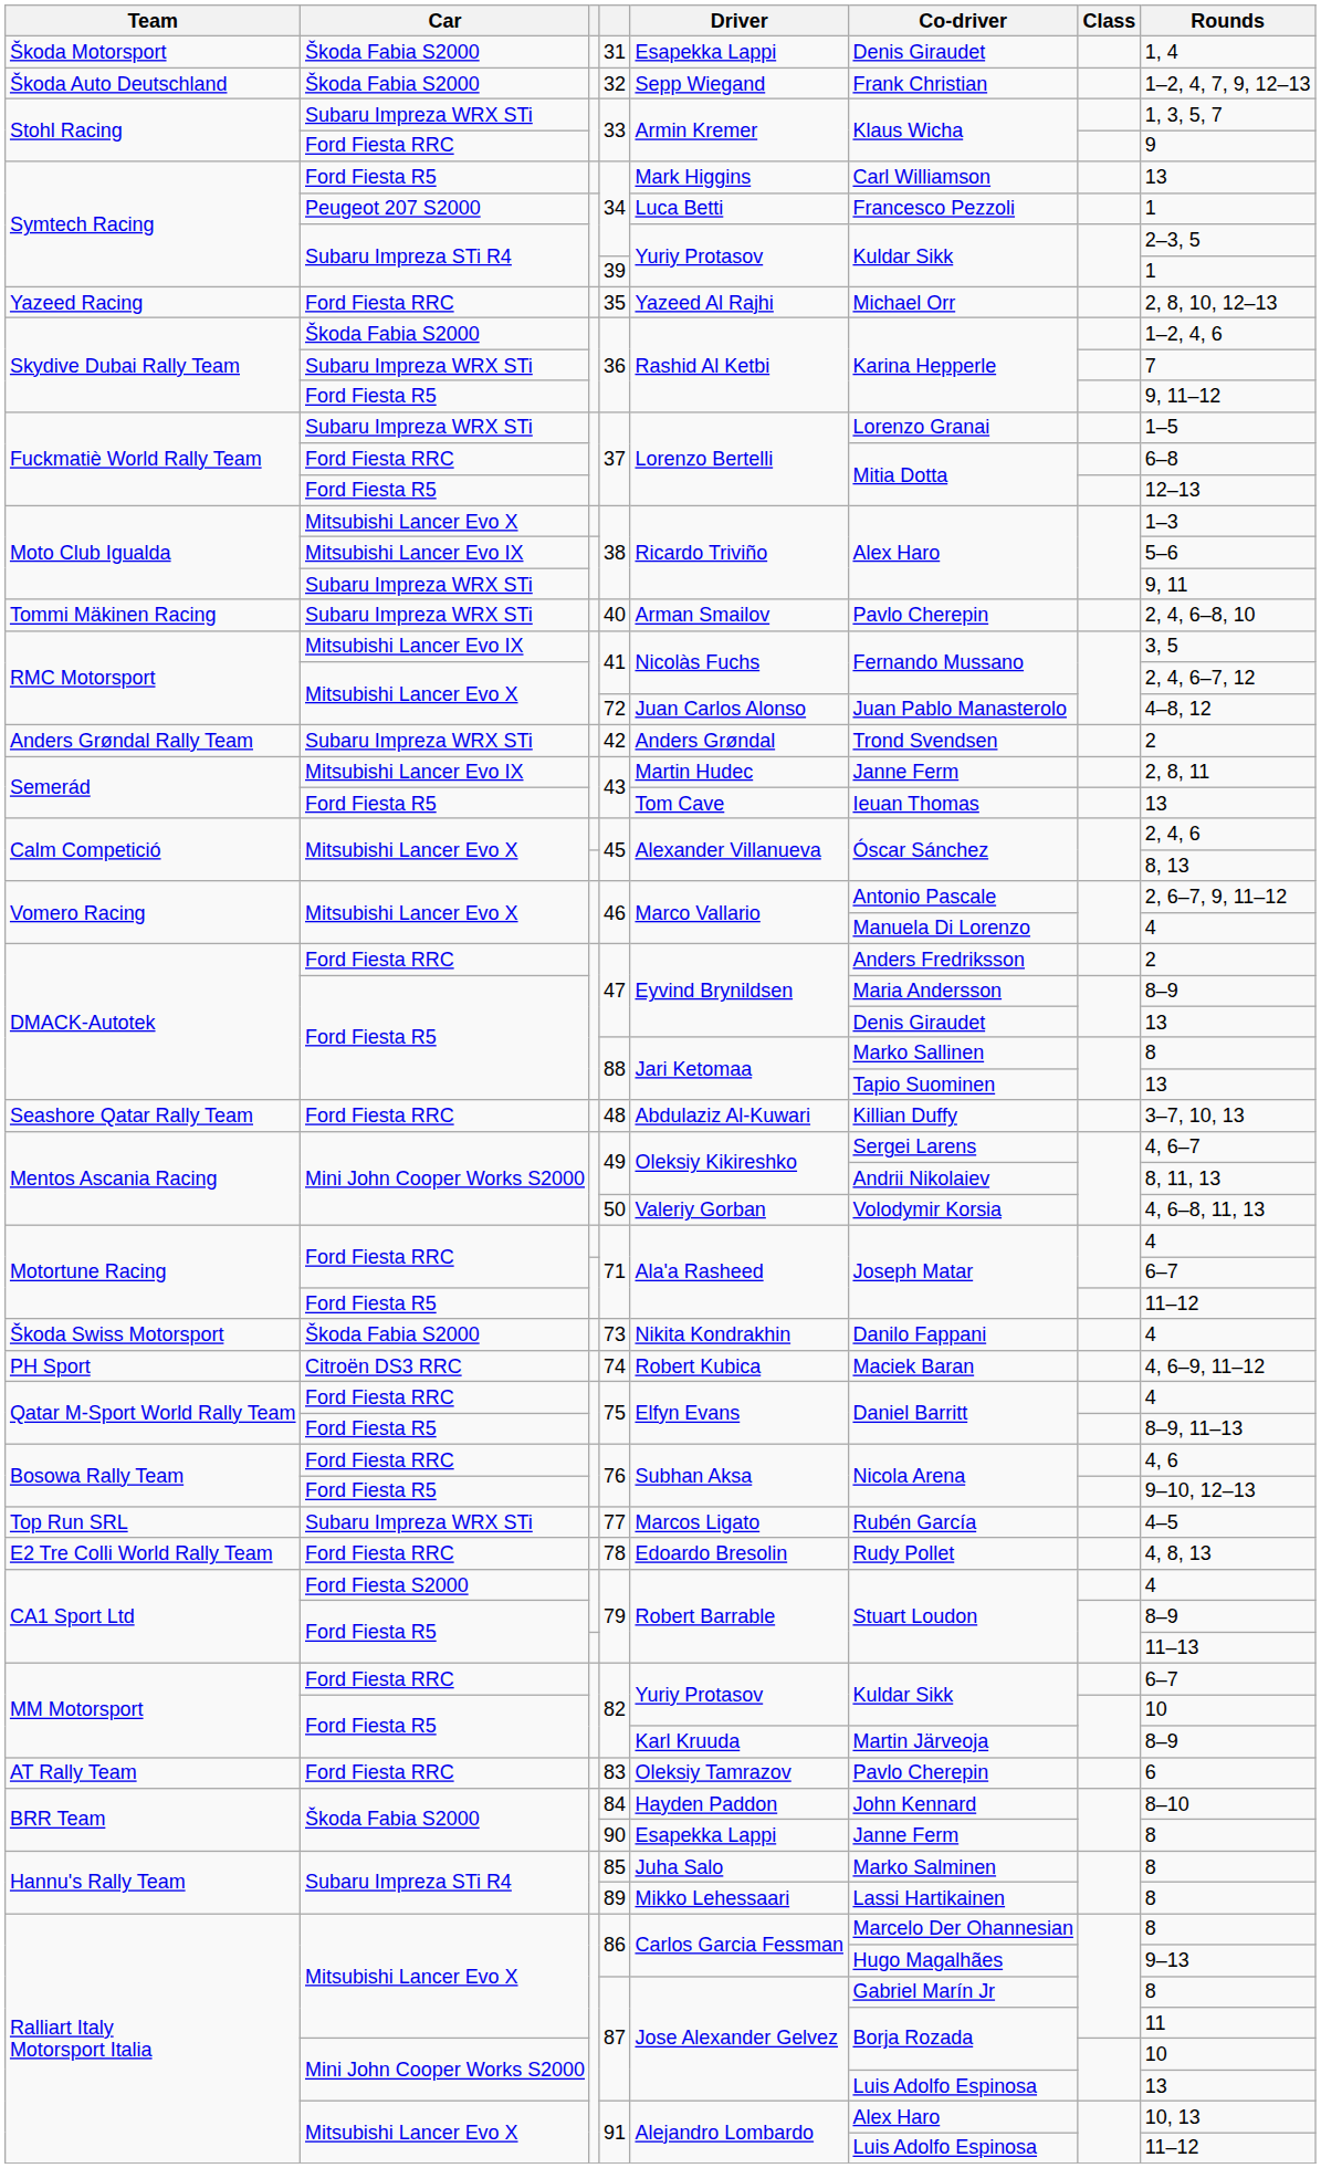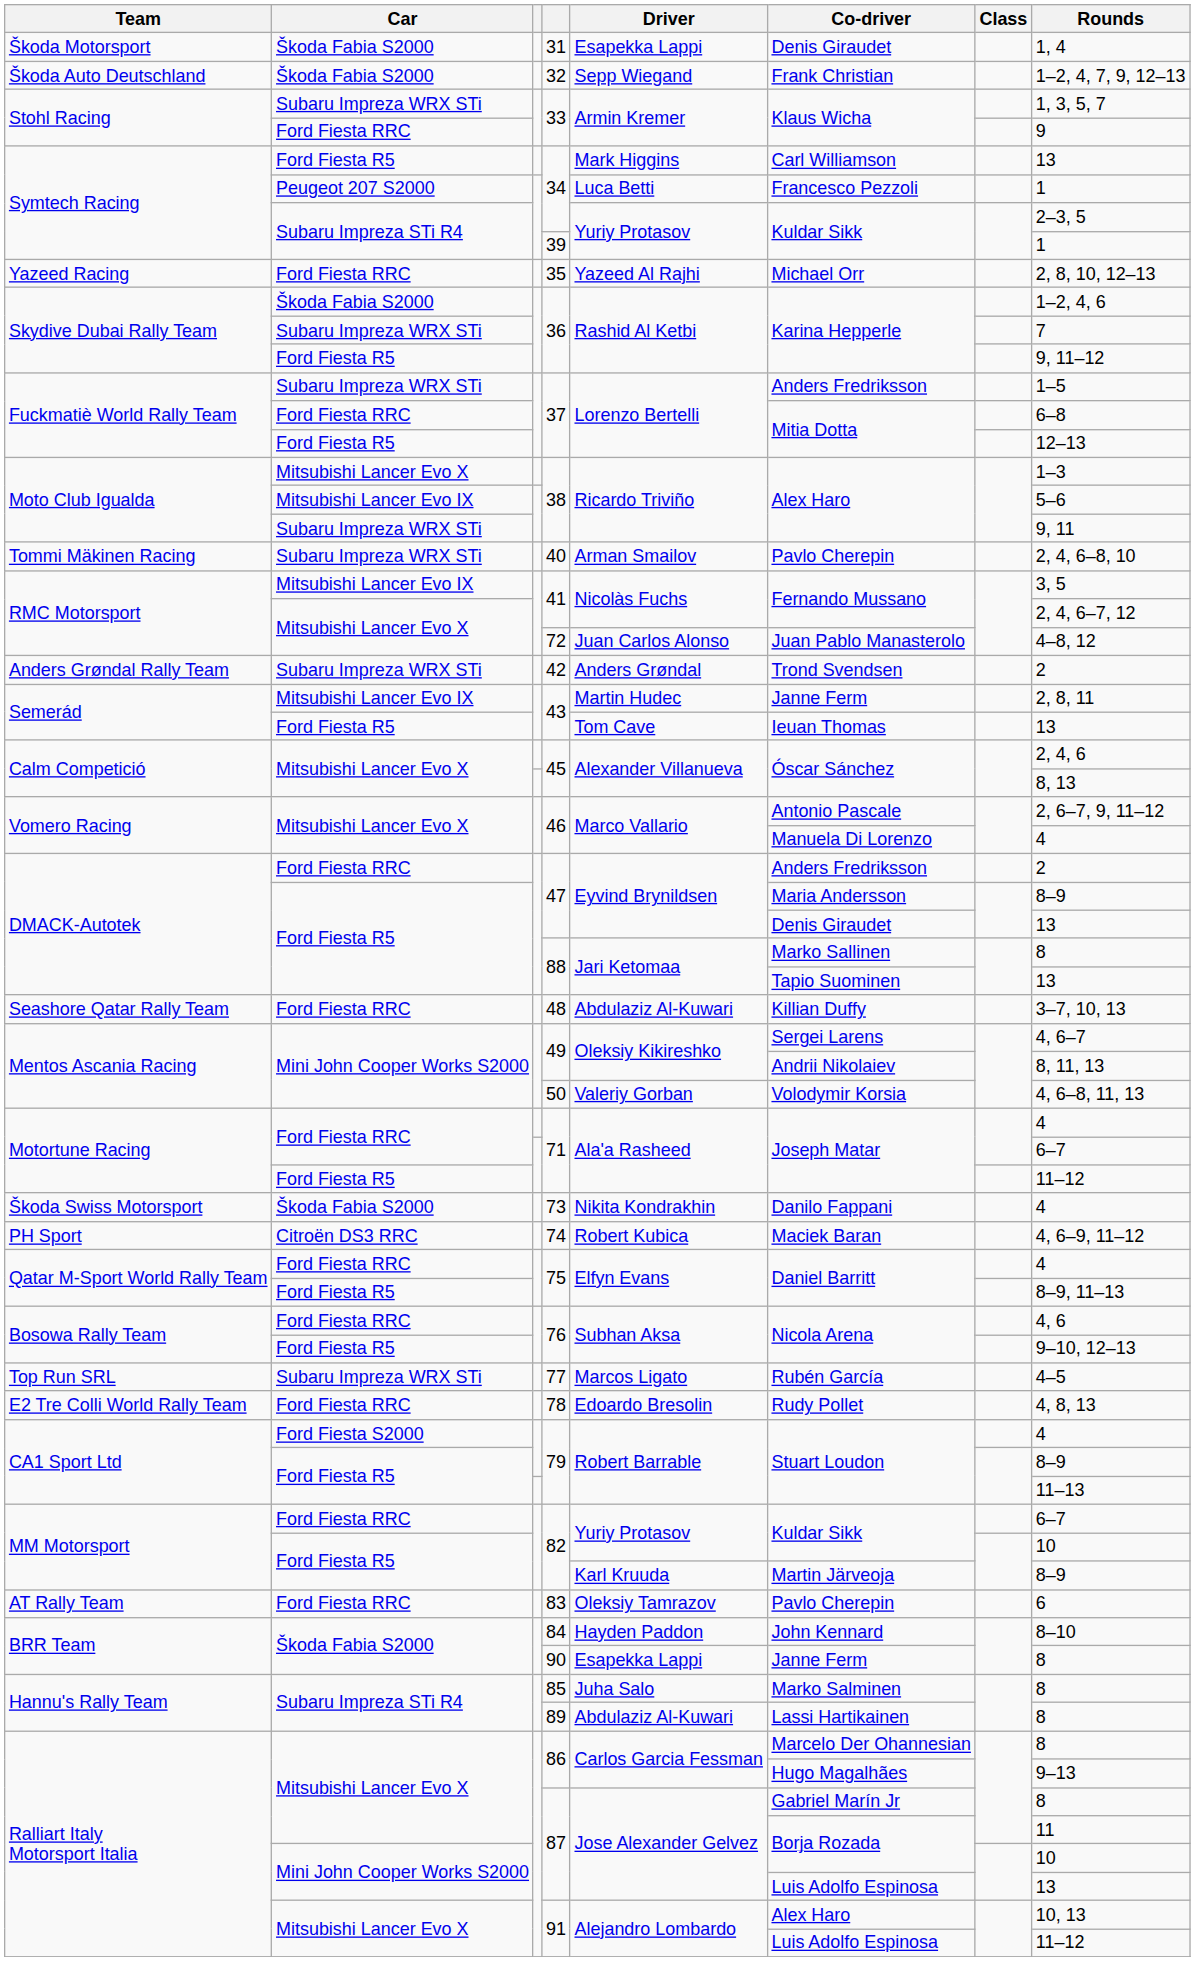Subaru Impreza WRX STi / 37 | Co-driver: Lorenzo Granai -> Anders Fredriksson
89 | Driver: Mikko Lehessaari -> Abdulaziz Al-Kuwari
